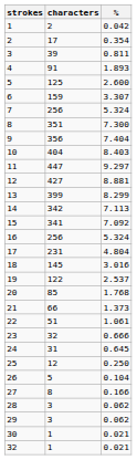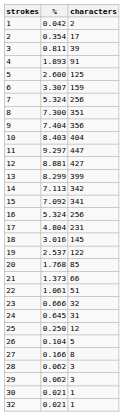columns swapped: characters <-> %
